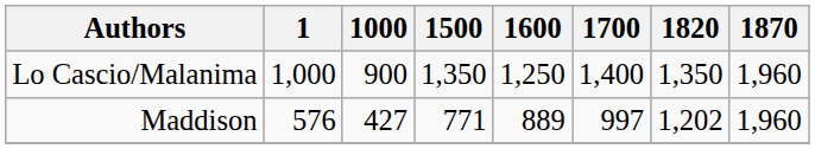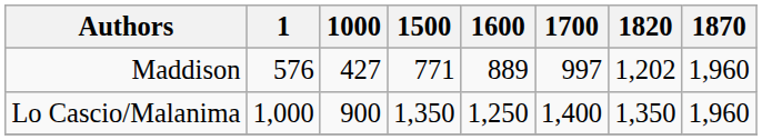rows swapped: Lo Cascio/Malanima <-> Maddison
